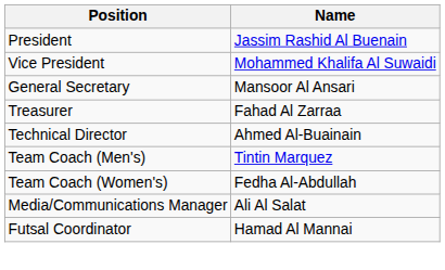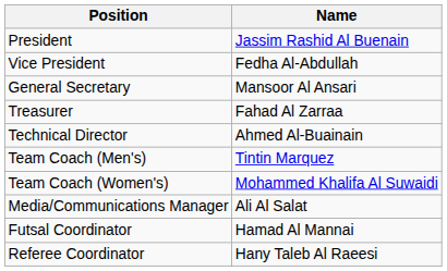Vice President | Name: Mohammed Khalifa Al Suwaidi -> Fedha Al-Abdullah
Team Coach (Women's) | Name: Fedha Al-Abdullah -> Mohammed Khalifa Al Suwaidi
+ row: Referee Coordinator | Hany Taleb Al Raeesi
